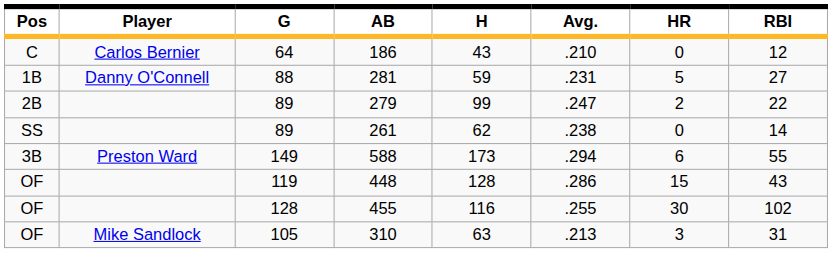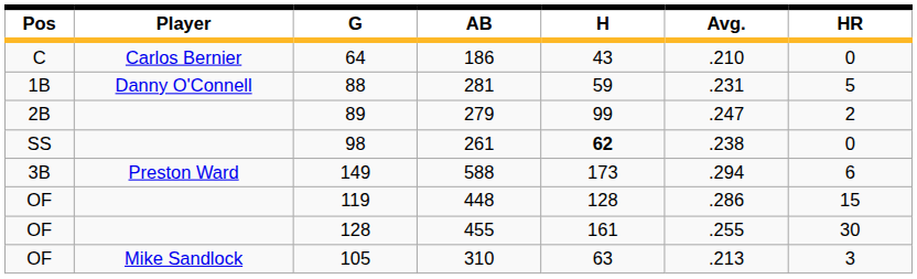- column: RBI | 12 | 27 | 22 | 14 | 55 | 43 | 102 | 31
261 | G: 89 -> 98
261 | H: normal -> bold
455 | H: 116 -> 161
